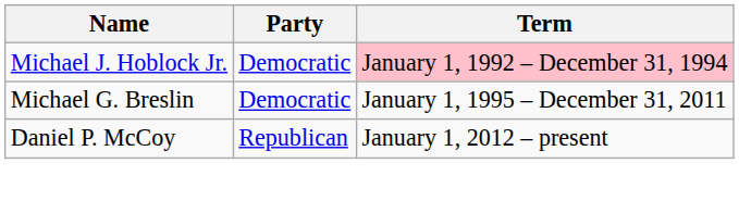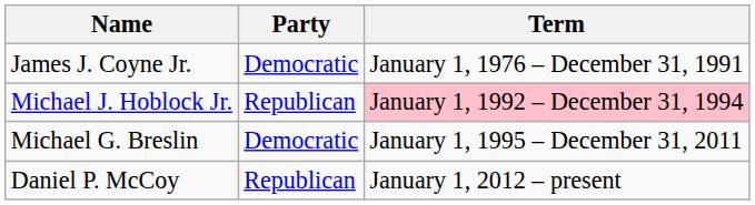+ row: James J. Coyne Jr. | Democratic | January 1, 1976 – December 31, 1991
Michael J. Hoblock Jr. | Party: Democratic -> Republican
